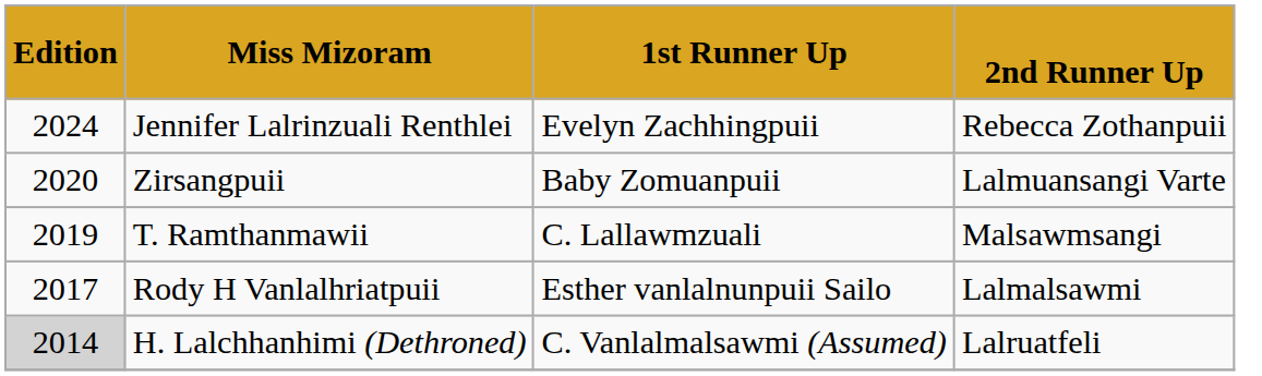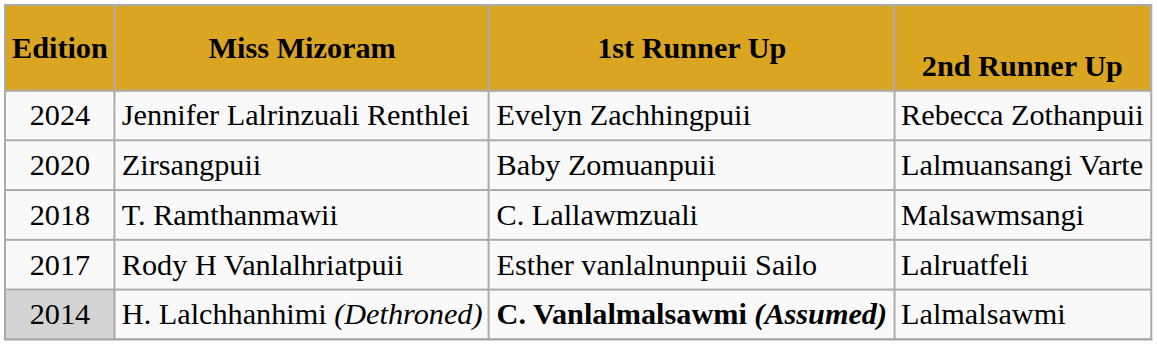T. Ramthanmawii | Edition: 2019 -> 2018
Rody H Vanlalhriatpuii | 2nd Runner Up: Lalmalsawmi -> Lalruatfeli
H. Lalchhanhimi (Dethroned) | 1st Runner Up: normal -> bold
H. Lalchhanhimi (Dethroned) | 2nd Runner Up: Lalruatfeli -> Lalmalsawmi
